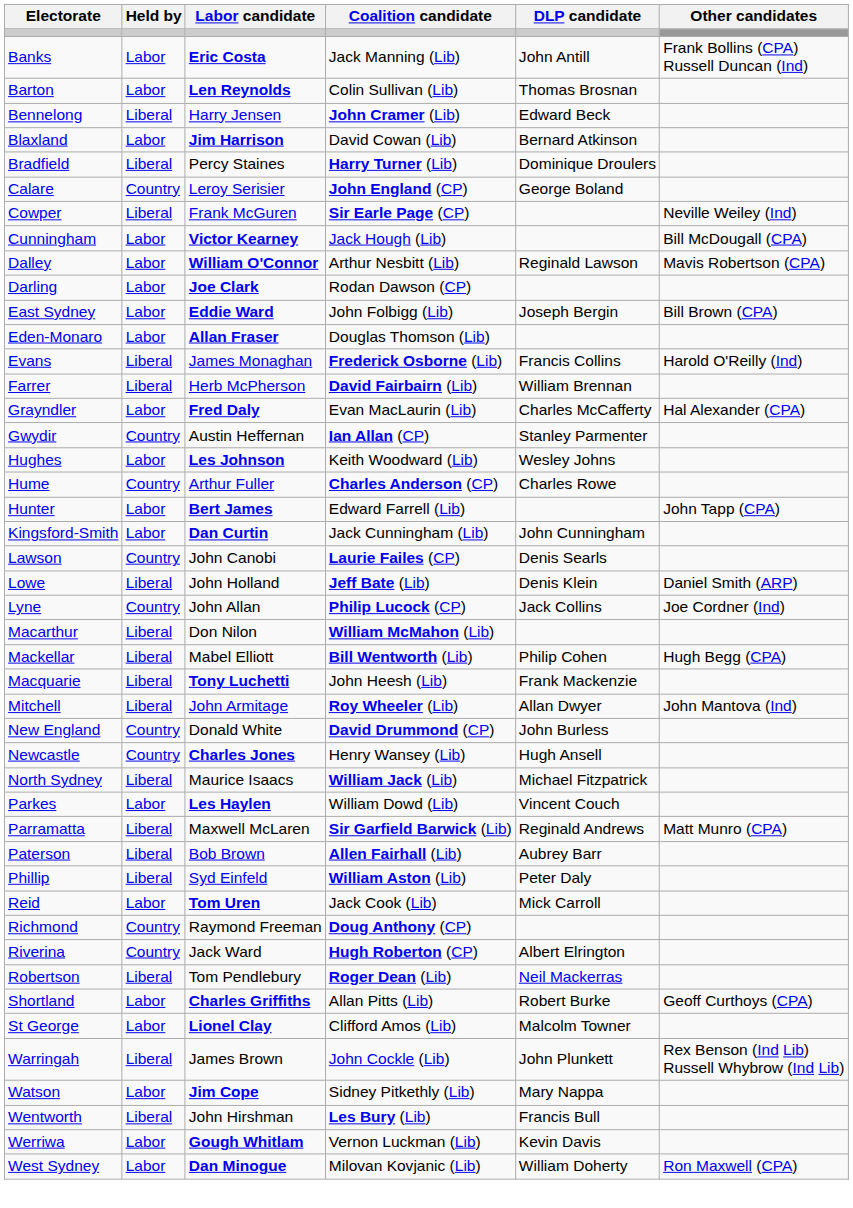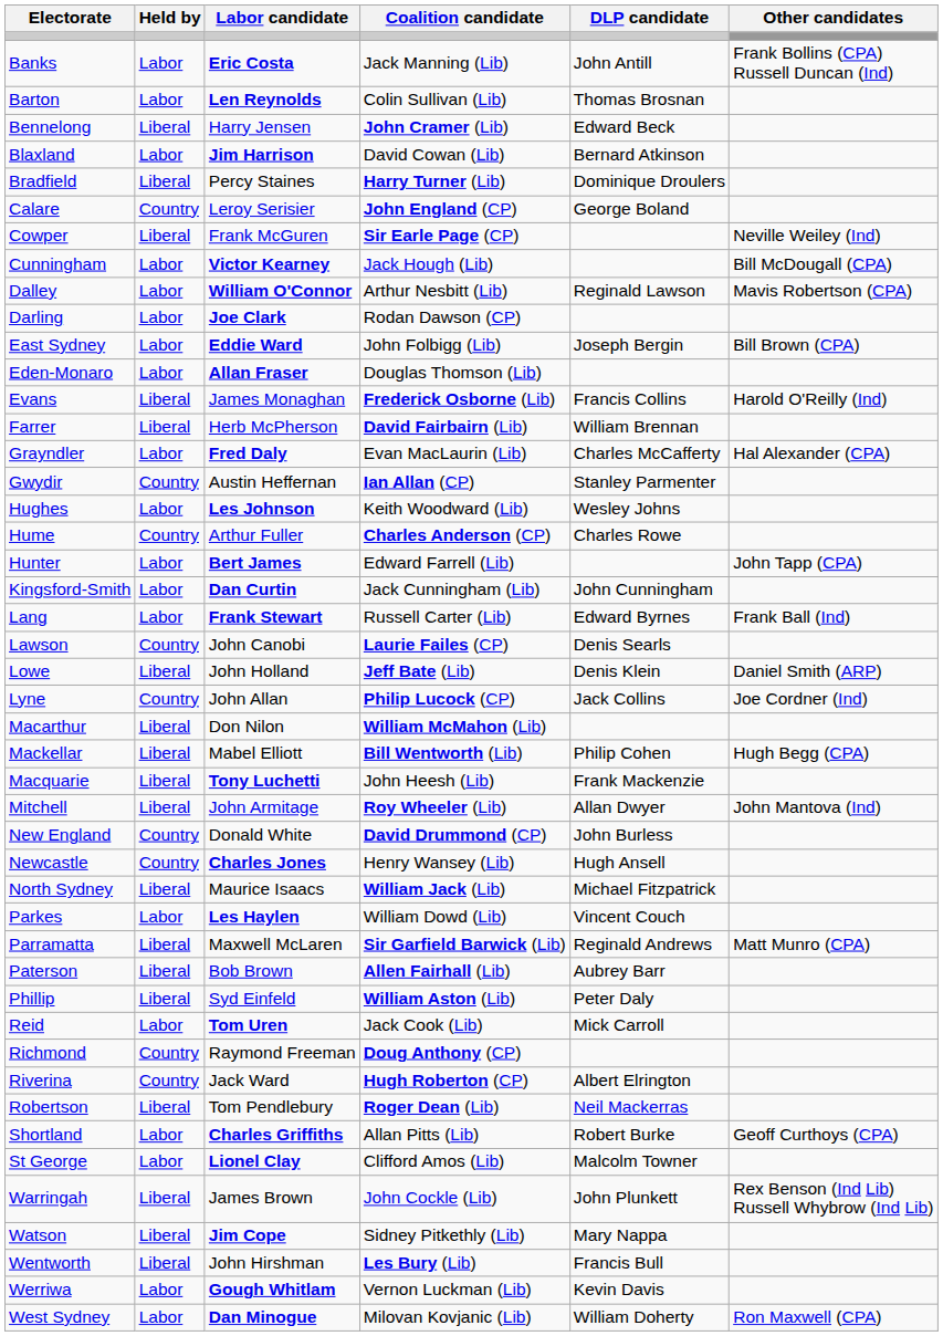+ row: Lang | Labor | Frank Stewart | Russell Carter (Lib) | Edward Byrnes | Frank Ball (Ind)
Watson | Held by: Labor -> Liberal
